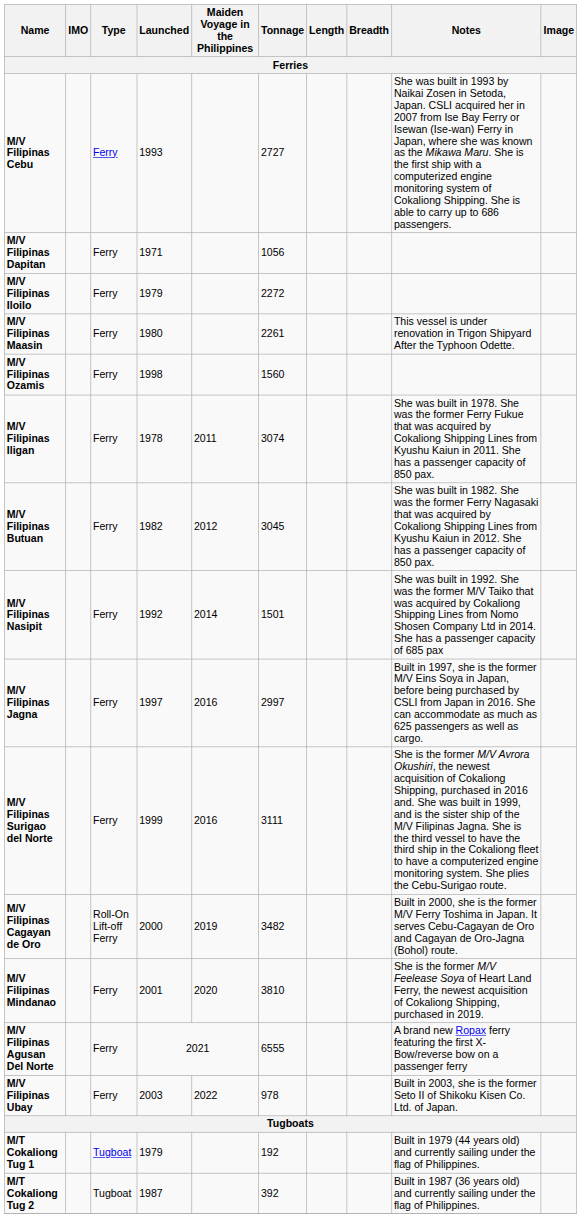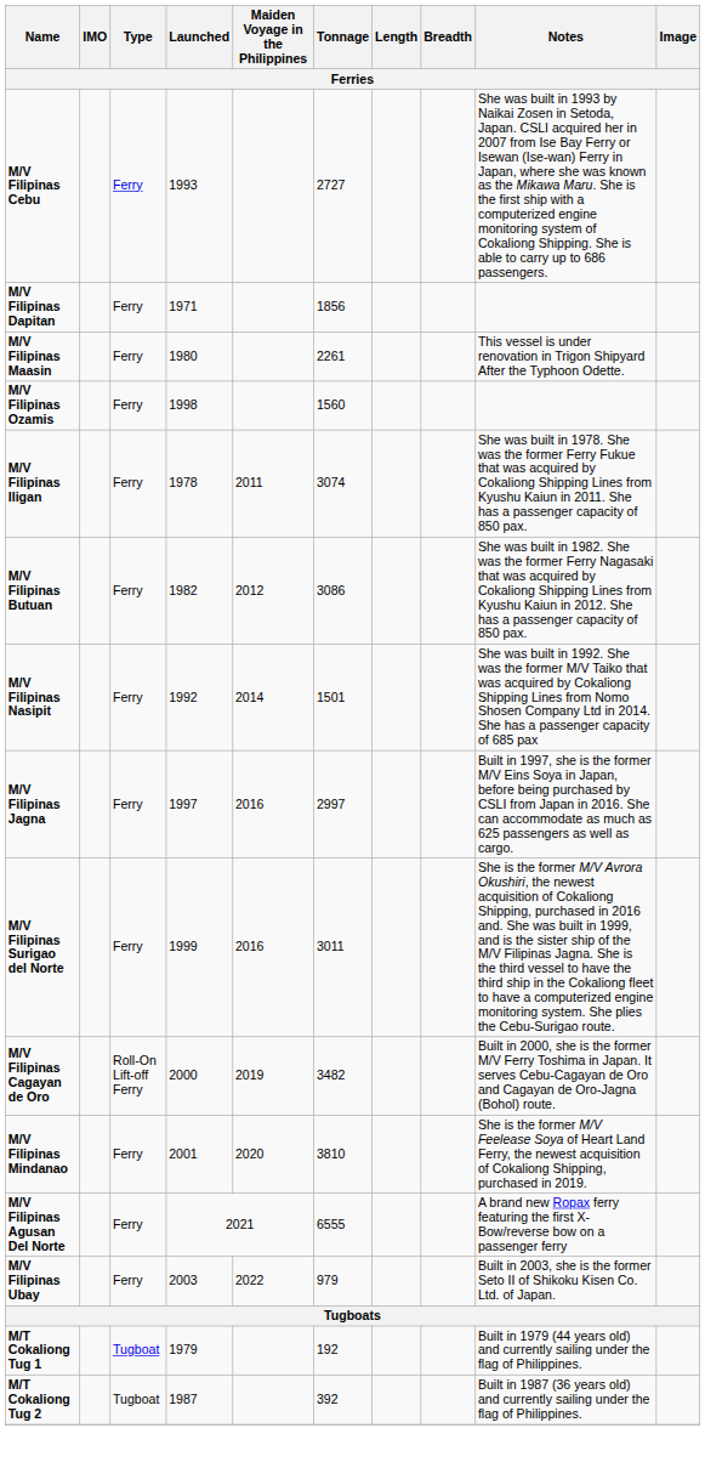M/V Filipinas Dapitan | Tonnage: 1056 -> 1856
- row: M/V Filipinas Iloilo | Ferry | 1979 | 2272
M/V Filipinas Butuan | Tonnage: 3045 -> 3086
M/V Filipinas Surigao del Norte | Tonnage: 3111 -> 3011
M/V Filipinas Ubay | Tonnage: 978 -> 979
